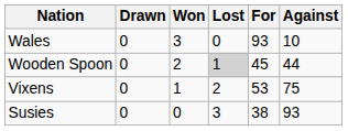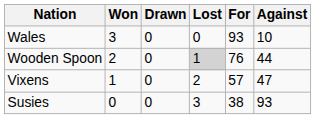columns swapped: Won <-> Drawn
Wooden Spoon | For: 45 -> 76
Vixens | For: 53 -> 57
Vixens | Against: 75 -> 47
